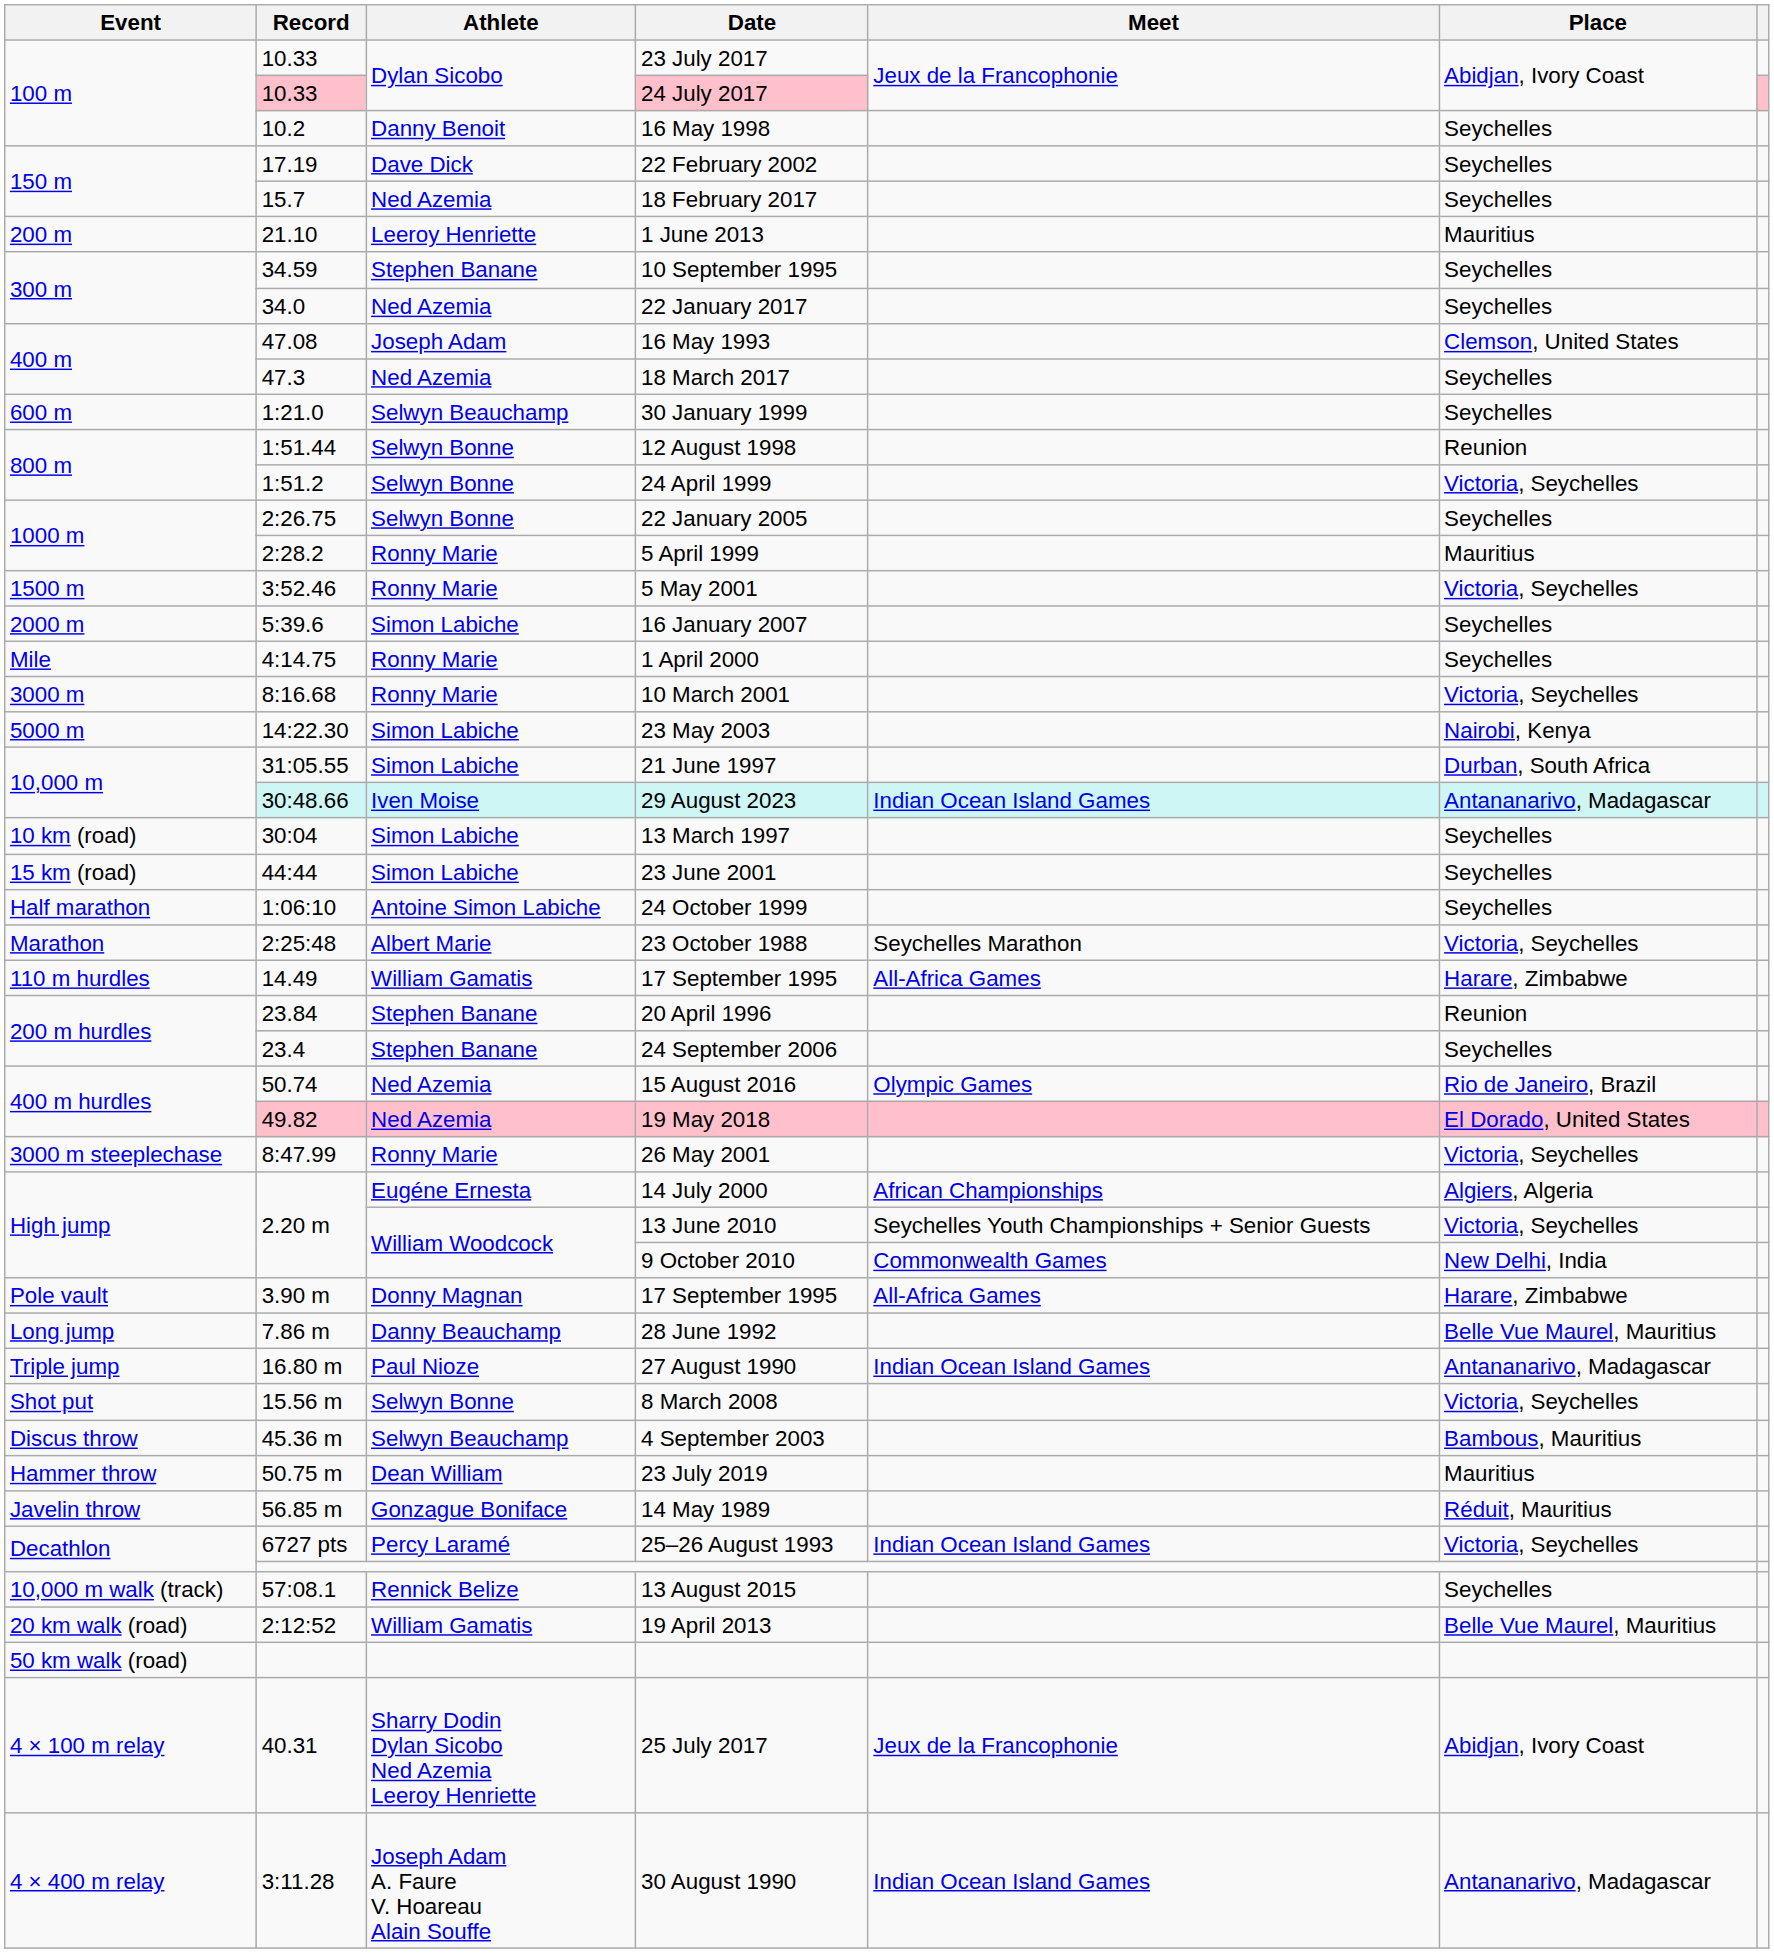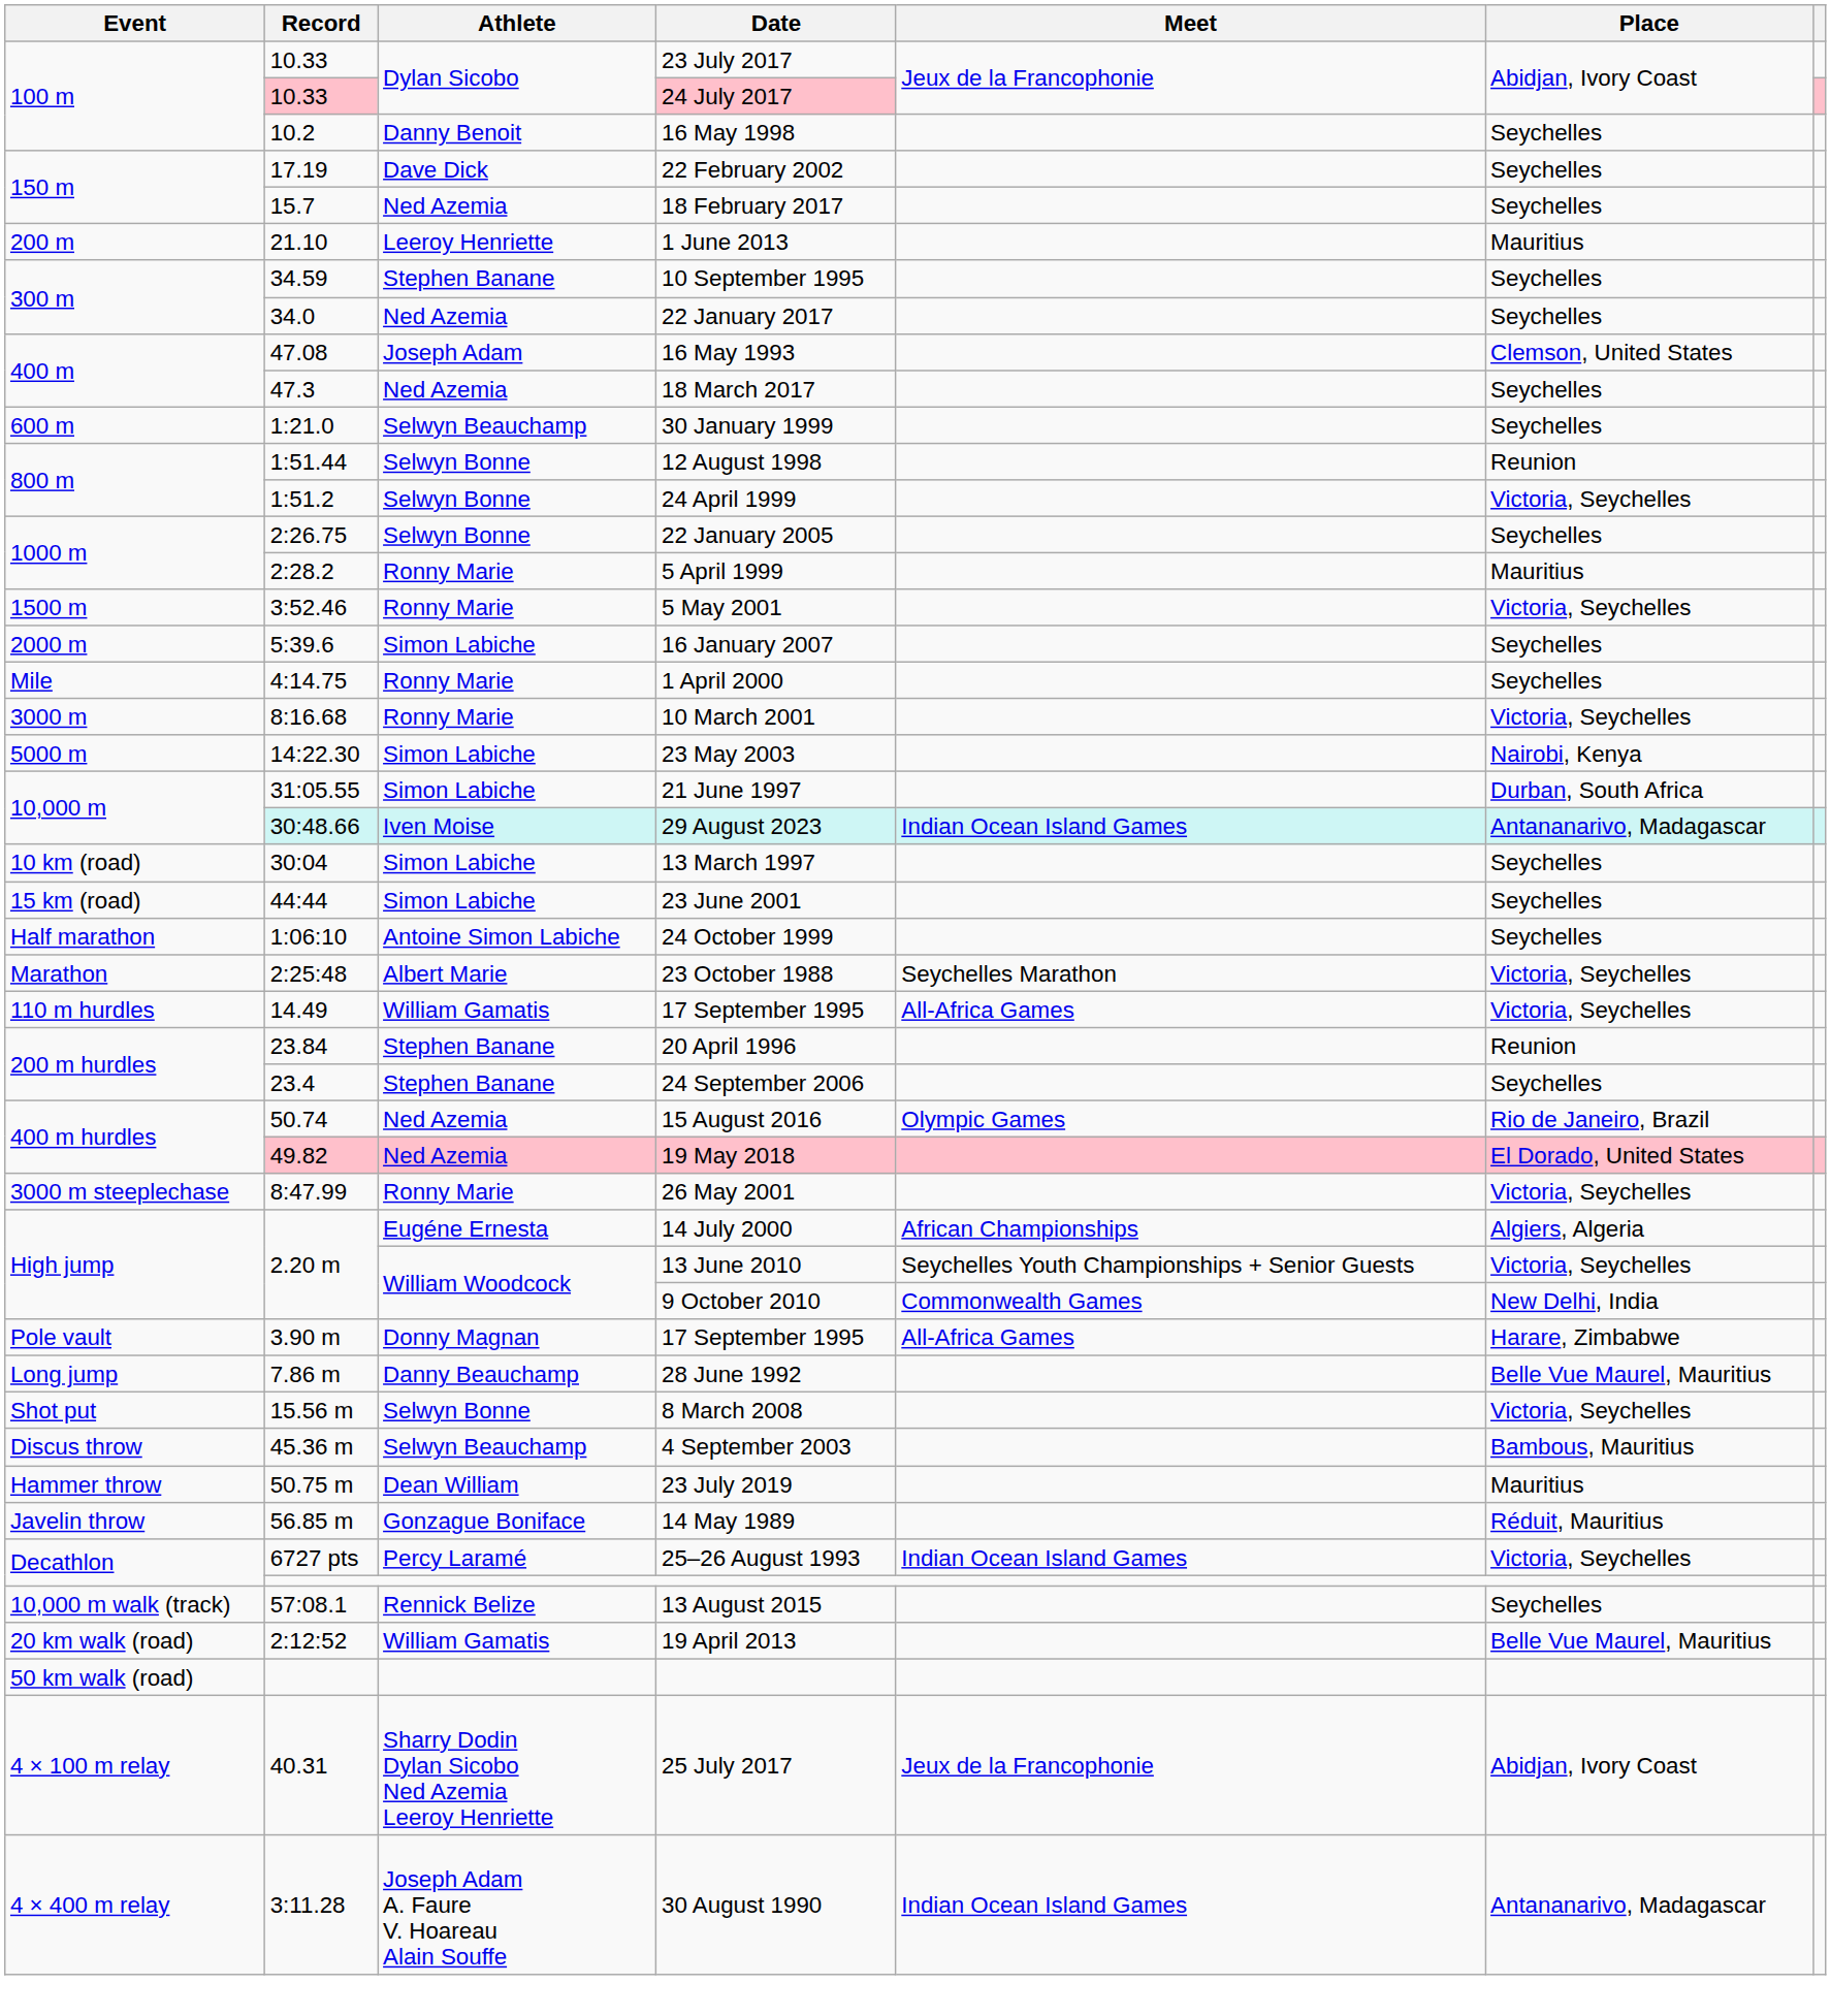110 m hurdles / 17 September 1995 | Place: Harare, Zimbabwe -> Victoria, Seychelles
- row: Triple jump | 16.80 m | Paul Nioze | 27 August 1990 | Indian Ocean Island Games | Antananarivo, Madagascar
